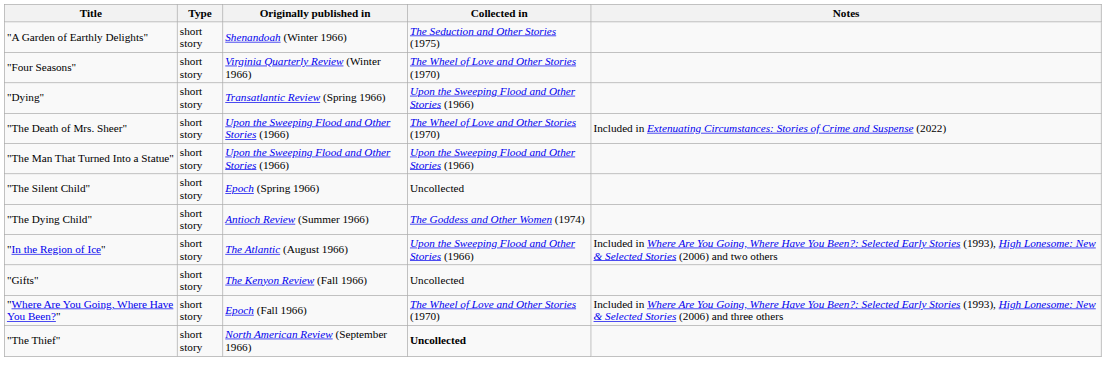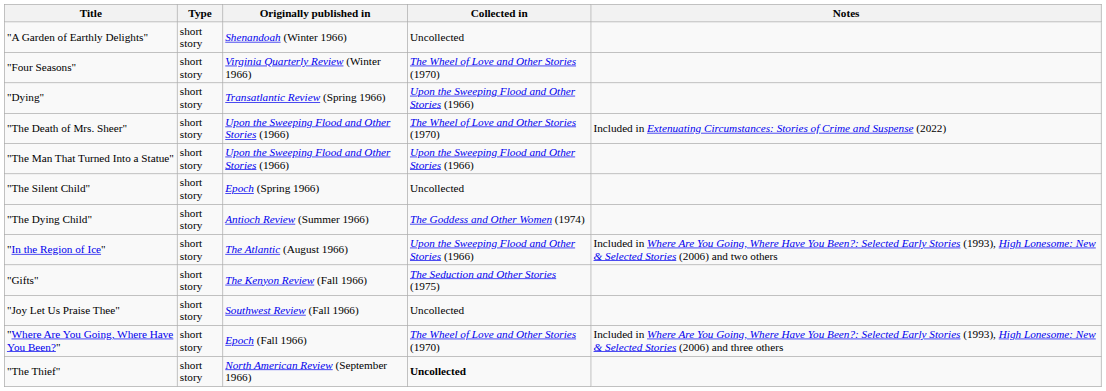"A Garden of Earthly Delights" | Collected in: The Seduction and Other Stories (1975) -> Uncollected
"Gifts" | Collected in: Uncollected -> The Seduction and Other Stories (1975)
+ row: "Joy Let Us Praise Thee" | short story | Southwest Review (Fall 1966) | Uncollected
